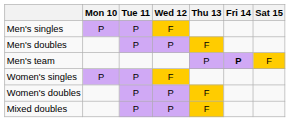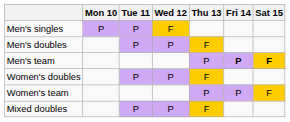Men's team | Sat 15: normal -> bold
- row: Women's singles | P | P | F
+ row: Women's team | P | P | F
